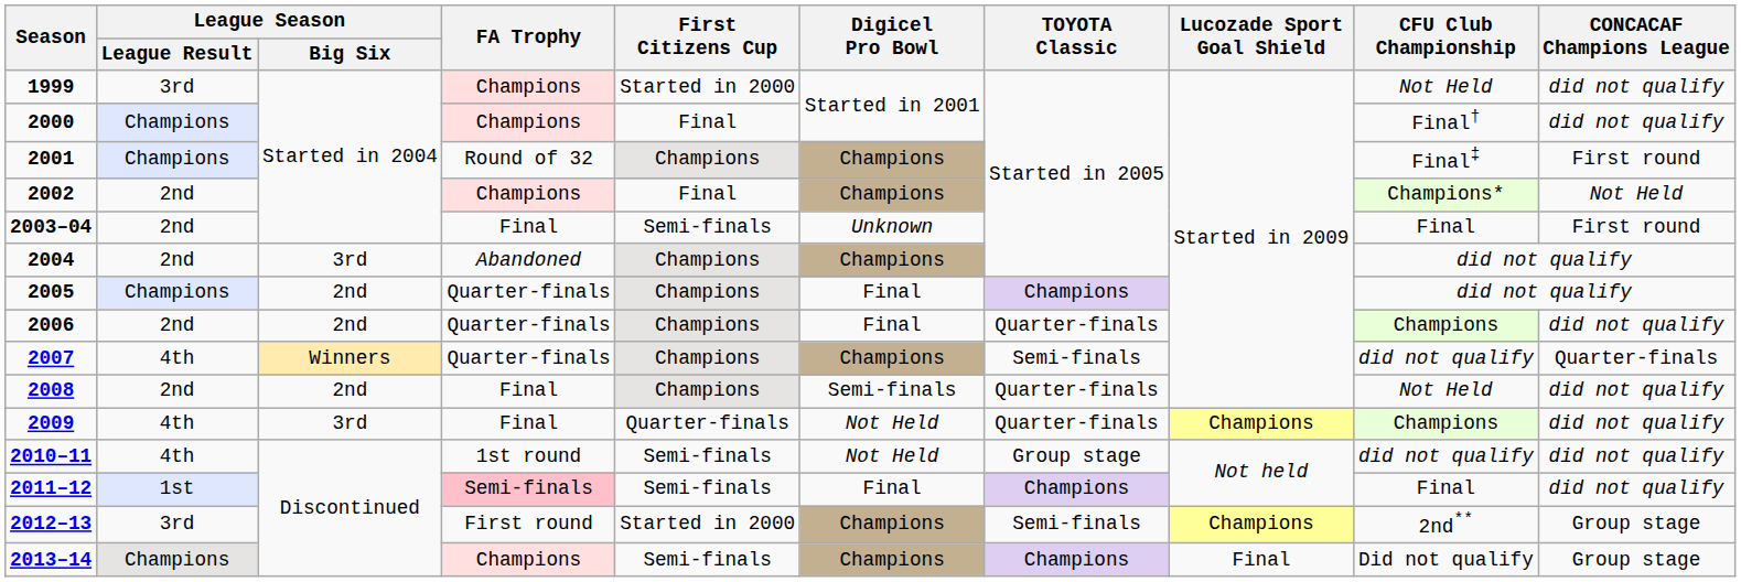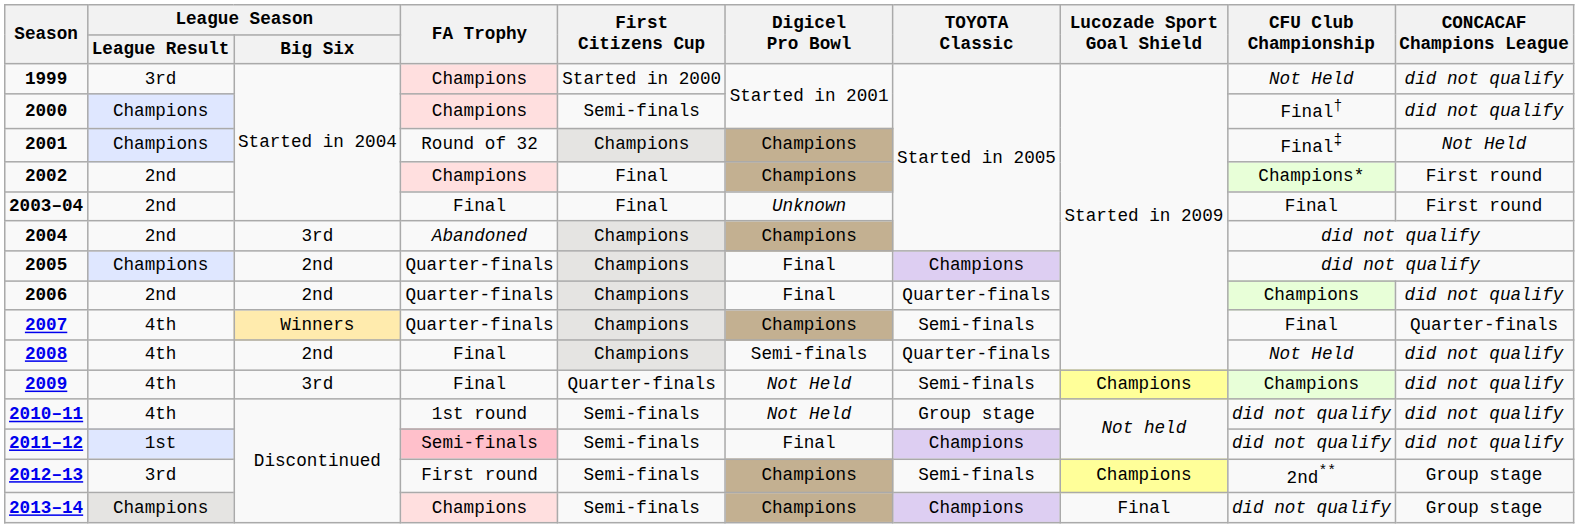2000 | First Citizens Cup: Final -> Semi-finals
2001 | CONCACAF Champions League: First round -> Not Held
2002 | CONCACAF Champions League: Not Held -> First round
2003–04 | First Citizens Cup: Semi-finals -> Final
2007 | CFU Club Championship: did not qualify -> Final
2008 | League Season / League Result: 2nd -> 4th
2009 | TOYOTA Classic: Quarter-finals -> Semi-finals
2011–12 | CFU Club Championship: Final -> did not qualify
2012–13 | First Citizens Cup: Started in 2000 -> Semi-finals
2013–14 | CFU Club Championship: Did not qualify -> did not qualify
